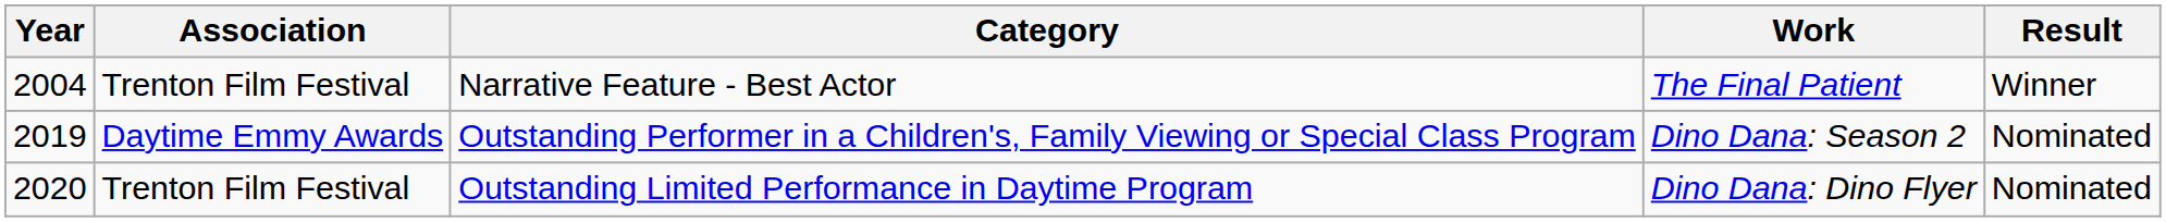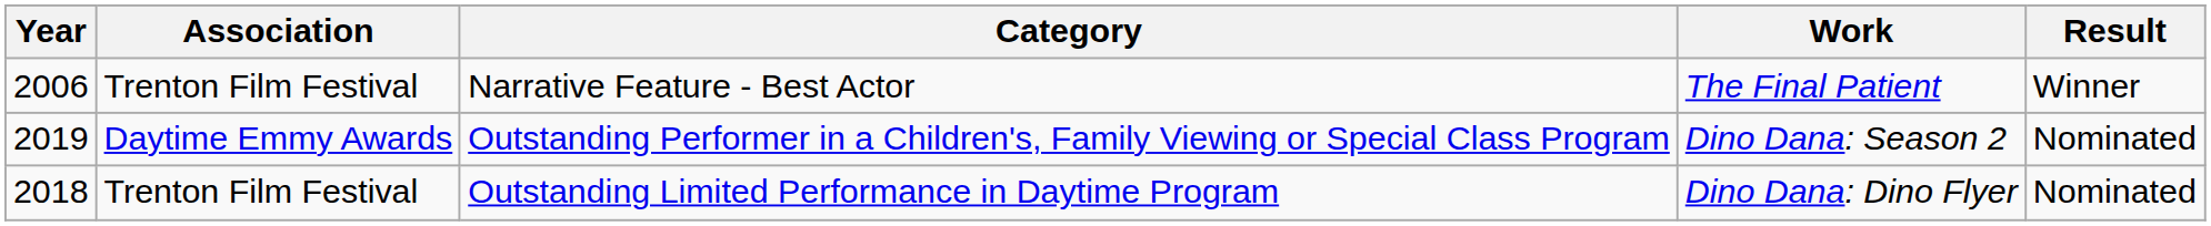Narrative Feature - Best Actor | Year: 2004 -> 2006
Outstanding Limited Performance in Daytime Program | Year: 2020 -> 2018
